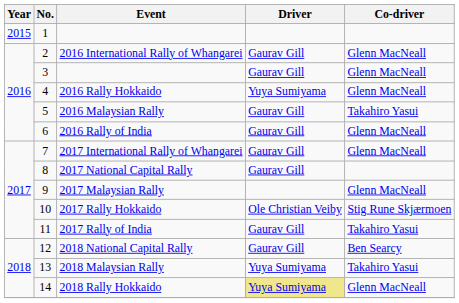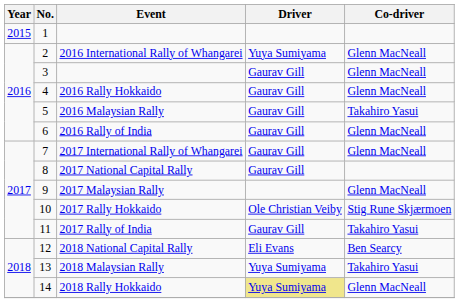2016 International Rally of Whangarei | Driver: Gaurav Gill -> Yuya Sumiyama
2016 Rally Hokkaido | Driver: Yuya Sumiyama -> Gaurav Gill
2018 National Capital Rally | Driver: Gaurav Gill -> Eli Evans
